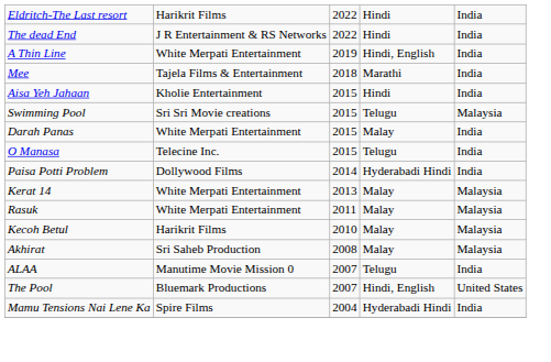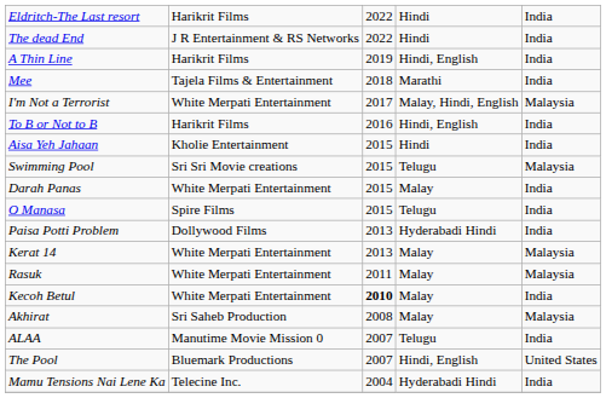A Thin Line | column 2: White Merpati Entertainment -> Harikrit Films
+ row: I'm Not a Terrorist | White Merpati Entertainment | 2017 | Malay, Hindi, English | Malaysia
+ row: To B or Not to B | Harikrit Films | 2016 | Hindi, English | India
O Manasa | column 2: Telecine Inc. -> Spire Films
Paisa Potti Problem | column 3: 2014 -> 2013
Kecoh Betul | column 2: Harikrit Films -> White Merpati Entertainment
Kecoh Betul | column 3: normal -> bold
Kecoh Betul | column 5: Malaysia -> India
Mamu Tensions Nai Lene Ka | column 2: Spire Films -> Telecine Inc.
